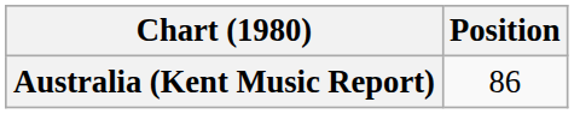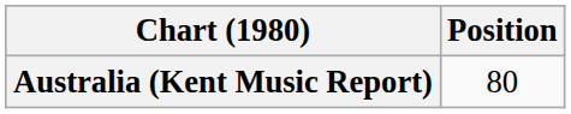Australia (Kent Music Report) | Position: 86 -> 80
